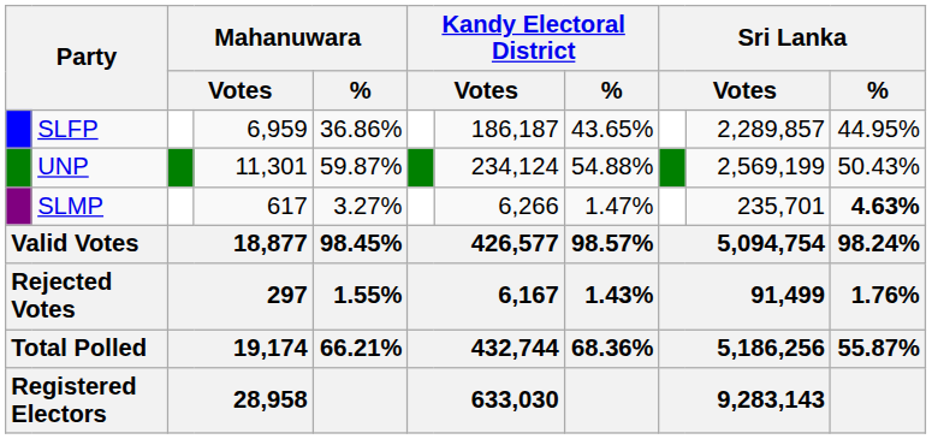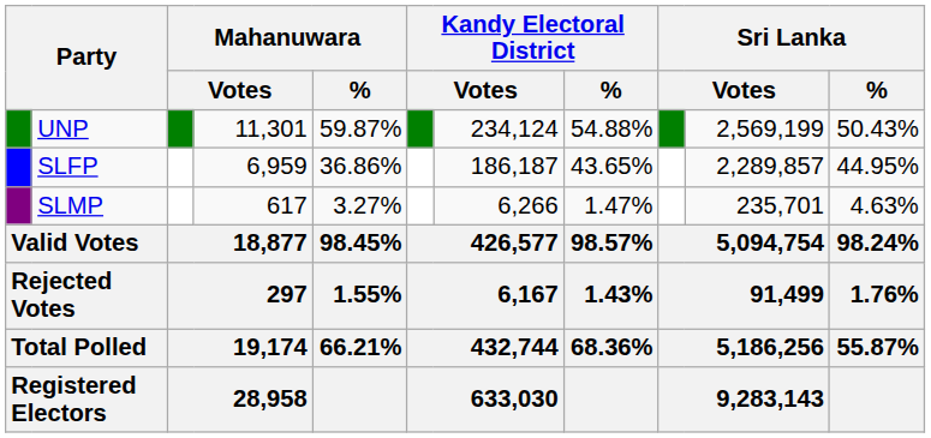rows swapped: UNP <-> SLFP
SLMP | Sri Lanka / %: bold -> normal
